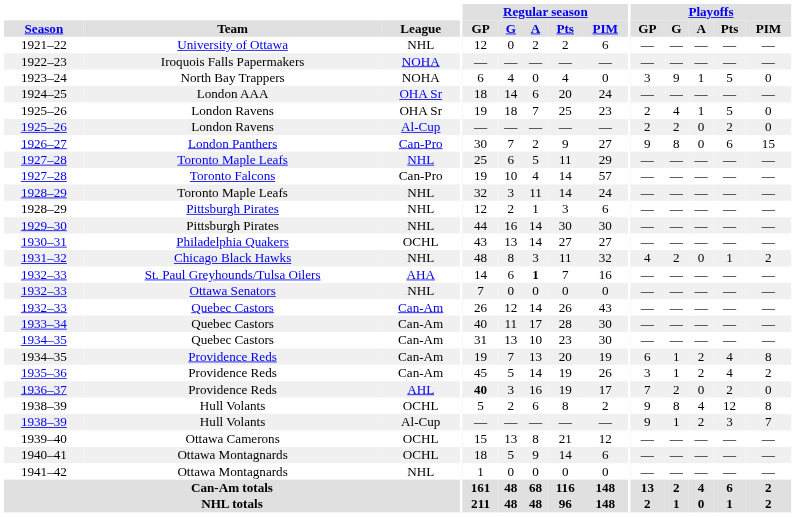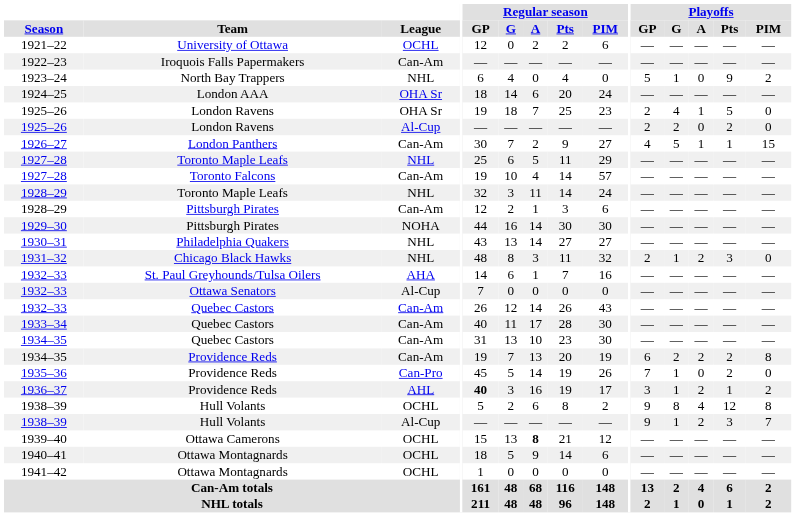1921–22 | League: NHL -> OCHL
1922–23 | League: NOHA -> Can-Am
1923–24 | League: NOHA -> NHL
1923–24 | Playoffs / GP: 3 -> 5
1923–24 | Playoffs / G: 9 -> 1
1923–24 | Playoffs / A: 1 -> 0
1923–24 | Playoffs / Pts: 5 -> 9
1923–24 | Playoffs / PIM: 0 -> 2
1926–27 | League: Can-Pro -> Can-Am
1926–27 | Playoffs / GP: 9 -> 4
1926–27 | Playoffs / G: 8 -> 5
1926–27 | Playoffs / A: 0 -> 1
1926–27 | Playoffs / Pts: 6 -> 1
1927–28 / Toronto Falcons | League: Can-Pro -> Can-Am
1928–29 / Pittsburgh Pirates | League: NHL -> Can-Am
1929–30 | League: NHL -> NOHA
1930–31 | League: OCHL -> NHL
1931–32 | Playoffs / GP: 4 -> 2
1931–32 | Playoffs / G: 2 -> 1
1931–32 | Playoffs / A: 0 -> 2
1931–32 | Playoffs / Pts: 1 -> 3
1931–32 | Playoffs / PIM: 2 -> 0
1932–33 / St. Paul Greyhounds/Tulsa Oilers | Regular season / A: bold -> normal
1932–33 / Ottawa Senators | League: NHL -> Al-Cup
1934–35 / Providence Reds | Playoffs / G: 1 -> 2
1934–35 / Providence Reds | Playoffs / Pts: 4 -> 2
1935–36 | League: Can-Am -> Can-Pro
1935–36 | Playoffs / GP: 3 -> 7
1935–36 | Playoffs / A: 2 -> 0
1935–36 | Playoffs / Pts: 4 -> 2
1935–36 | Playoffs / PIM: 2 -> 0
1936–37 | Playoffs / GP: 7 -> 3
1936–37 | Playoffs / G: 2 -> 1
1936–37 | Playoffs / A: 0 -> 2
1936–37 | Playoffs / Pts: 2 -> 1
1936–37 | Playoffs / PIM: 0 -> 2
1939–40 | Regular season / A: normal -> bold
1941–42 | League: NHL -> OCHL
